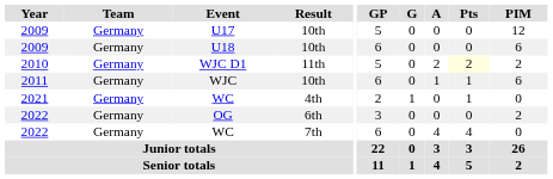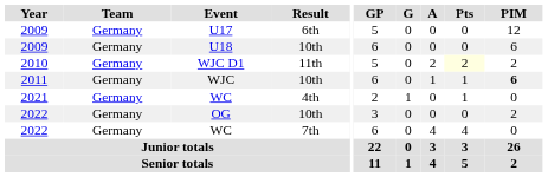U17 | Result: 10th -> 6th
WJC | PIM: normal -> bold
OG | Result: 6th -> 10th
